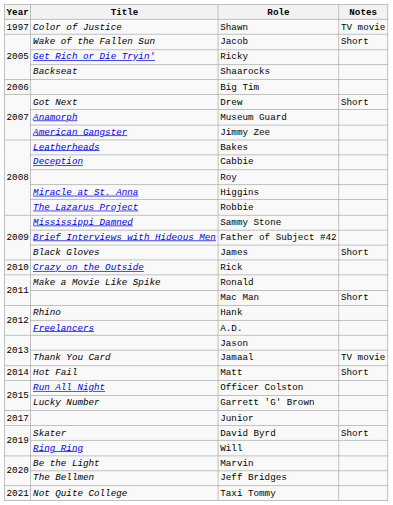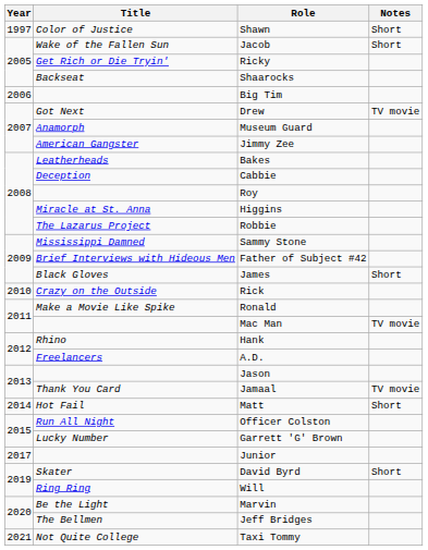Shawn | Notes: TV movie -> Short
Drew | Notes: Short -> TV movie
Mac Man | Notes: Short -> TV movie
